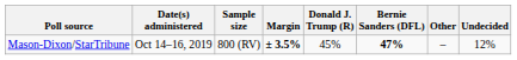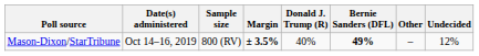Mason-Dixon/StarTribune | Donald J. Trump (R): 45% -> 40%
Mason-Dixon/StarTribune | Bernie Sanders (DFL): 47% -> 49%
